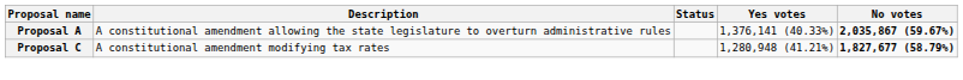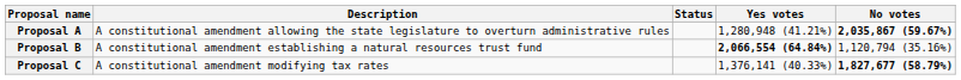Proposal A | Yes votes: 1,376,141 (40.33%) -> 1,280,948 (41.21%)
+ row: Proposal B | A constitutional amendment establishing a natural resources trust fund | 2,066,554 (64.84%) | 1,120,794 (35.16%)
Proposal C | Yes votes: 1,280,948 (41.21%) -> 1,376,141 (40.33%)
